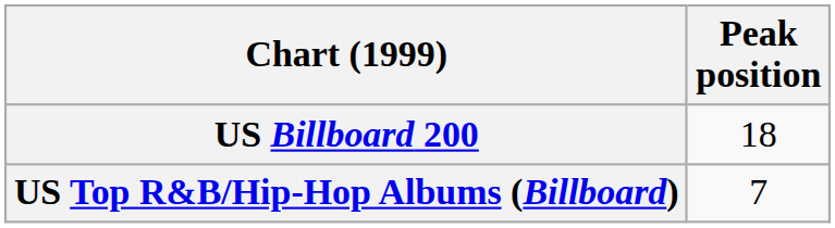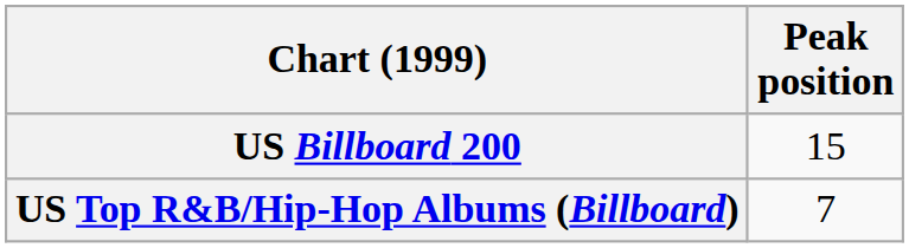US Billboard 200 | Peak position: 18 -> 15
